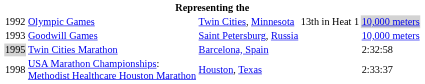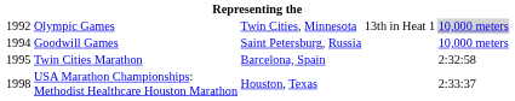Goodwill Games | column 1: 1993 -> 1994
Twin Cities Marathon | column 1: lightgrey background -> no background
